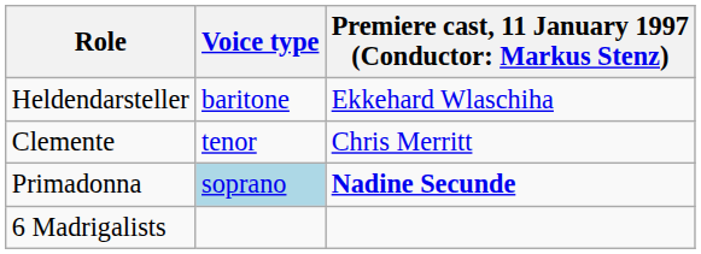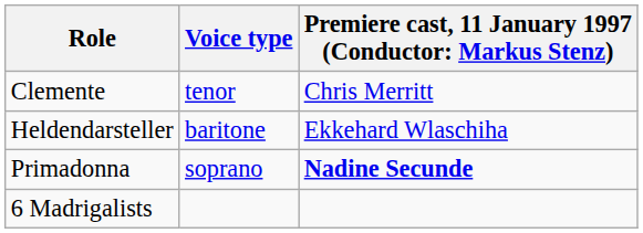rows swapped: Clemente <-> Heldendarsteller
Primadonna | Voice type: lightblue background -> no background
